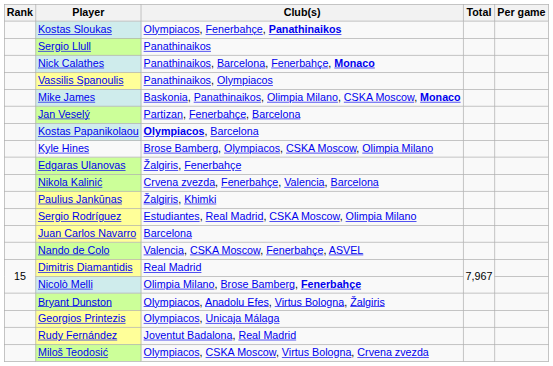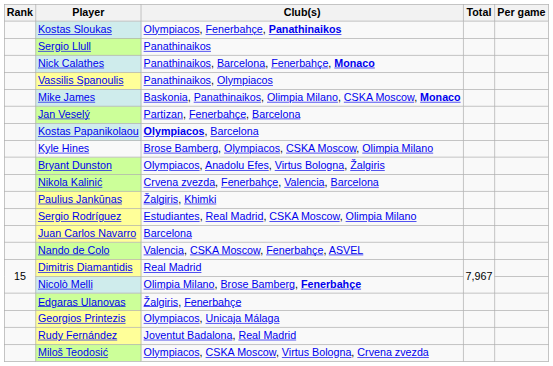rows swapped: Edgaras Ulanovas <-> Bryant Dunston
